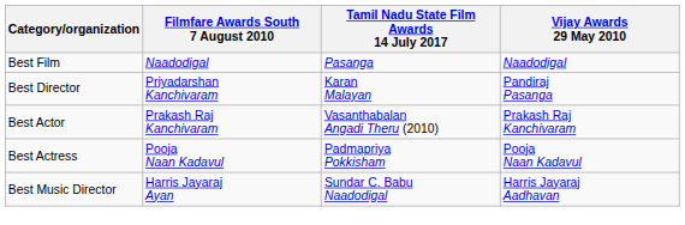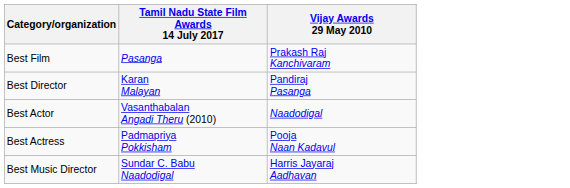- column: Filmfare Awards South 7 August 2010 | Naadodigal | Priyadarshan Kanchivaram | Prakash Raj Kanchivaram | Pooja Naan Kadavul | Harris Jayaraj Ayan
Best Film | Vijay Awards 29 May 2010: Naadodigal -> Prakash Raj Kanchivaram
Best Actor | Vijay Awards 29 May 2010: Prakash Raj Kanchivaram -> Naadodigal
